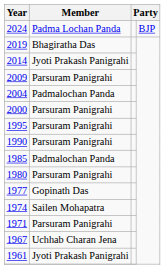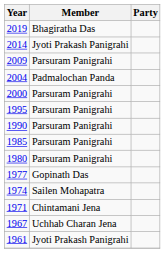- row: 2024 | Padma Lochan Panda | BJP
1985 | Member: Padmalochan Panda -> Parsuram Panigrahi
1971 | Member: Parsuram Panigrahi -> Chintamani Jena
